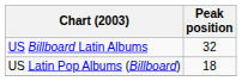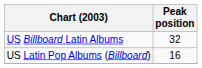US Latin Pop Albums (Billboard) | Peak position: 18 -> 16
